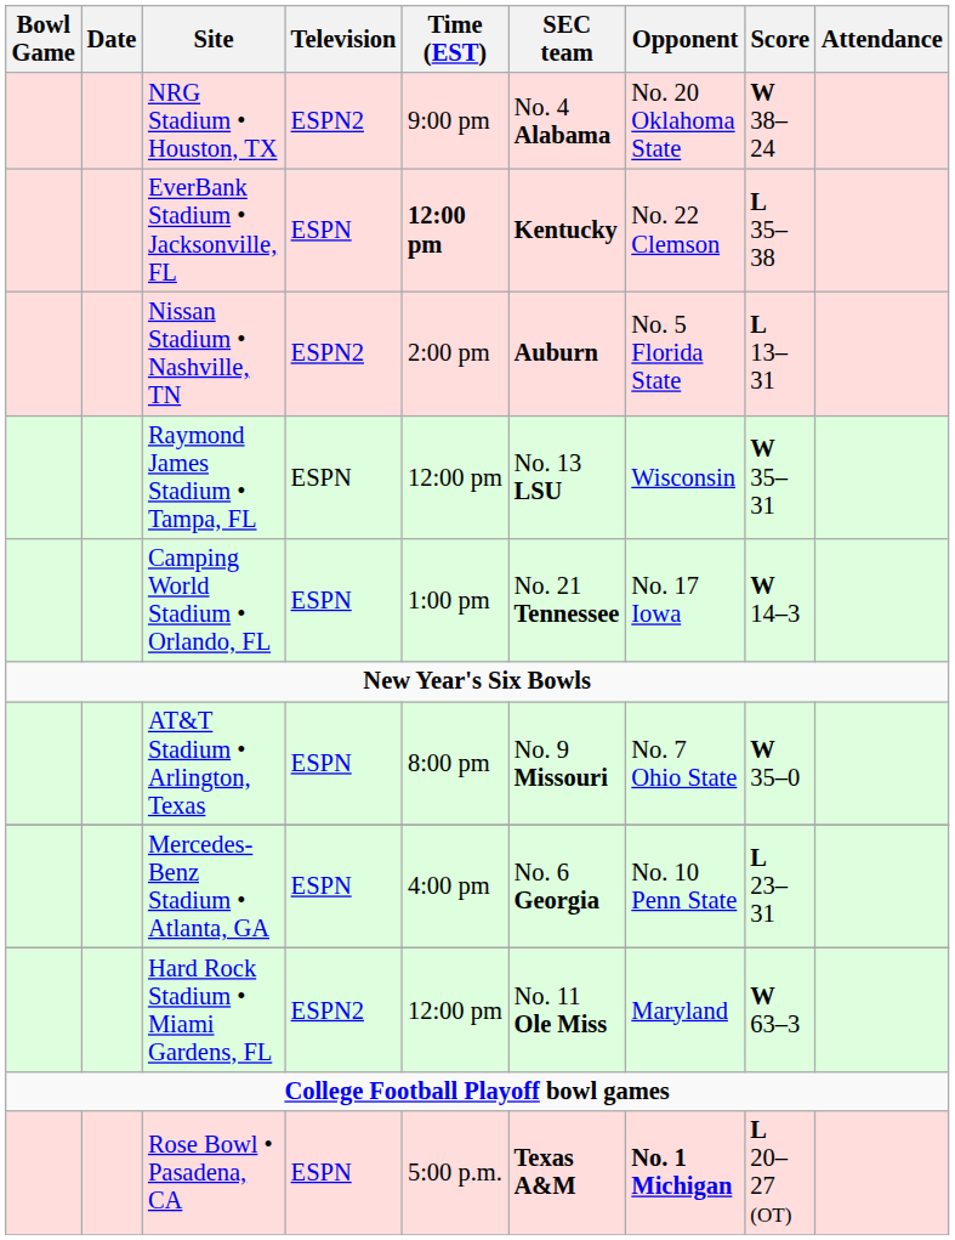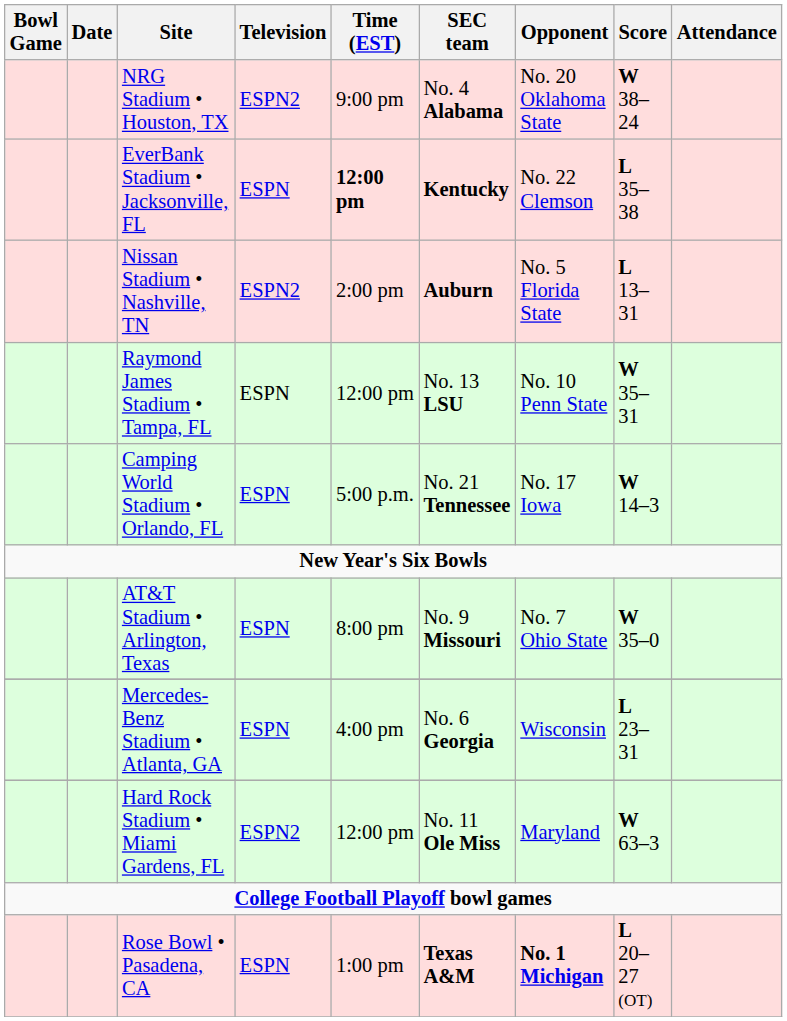Raymond James Stadium • Tampa, FL | Opponent: Wisconsin -> No. 10 Penn State
Camping World Stadium • Orlando, FL | Time (EST): 1:00 pm -> 5:00 p.m.
Mercedes-Benz Stadium • Atlanta, GA | Opponent: No. 10 Penn State -> Wisconsin
Rose Bowl • Pasadena, CA | Time (EST): 5:00 p.m. -> 1:00 pm
